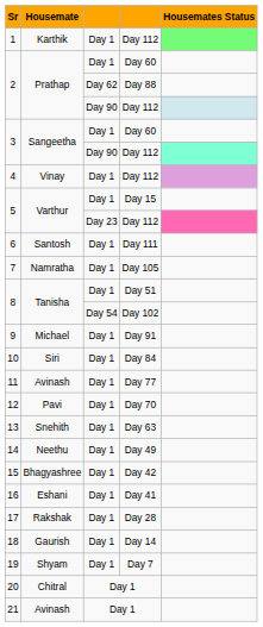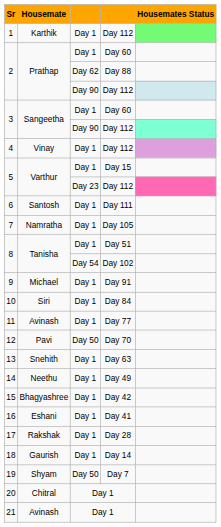12 | column 3: Day 1 -> Day 50
19 | column 3: Day 1 -> Day 50
